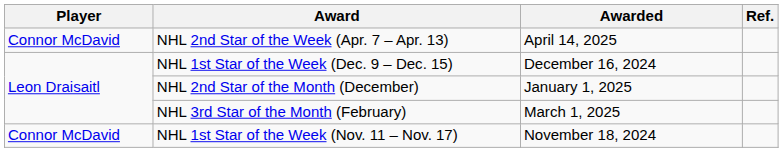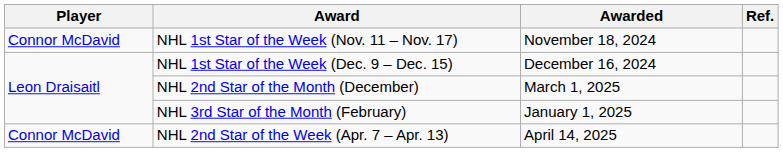rows swapped: NHL 1st Star of the Week (Nov. 11 – Nov. 17) <-> NHL 2nd Star of the Week (Apr. 7 – Apr. 13)
NHL 2nd Star of the Month (December) | Awarded: January 1, 2025 -> March 1, 2025
NHL 3rd Star of the Month (February) | Awarded: March 1, 2025 -> January 1, 2025
